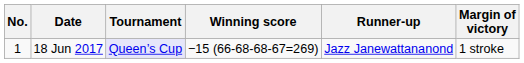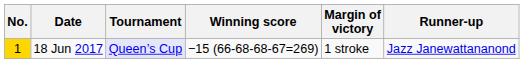columns swapped: Margin of victory <-> Runner-up
18 Jun 2017 | No.: no background -> gold background
